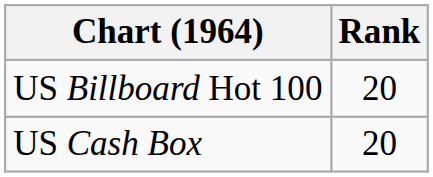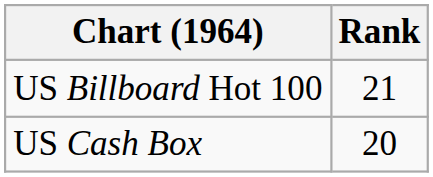US Billboard Hot 100 | Rank: 20 -> 21
